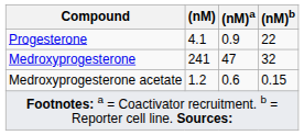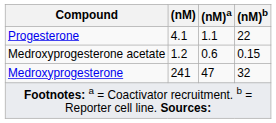Progesterone | (nM)a: 0.9 -> 1.1
rows swapped: Medroxyprogesterone <-> Medroxyprogesterone acetate
